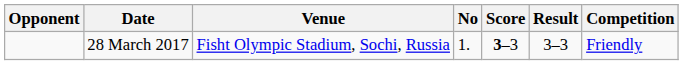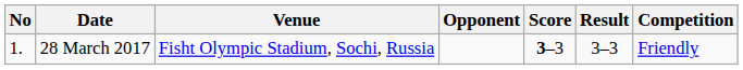columns swapped: No <-> Opponent
